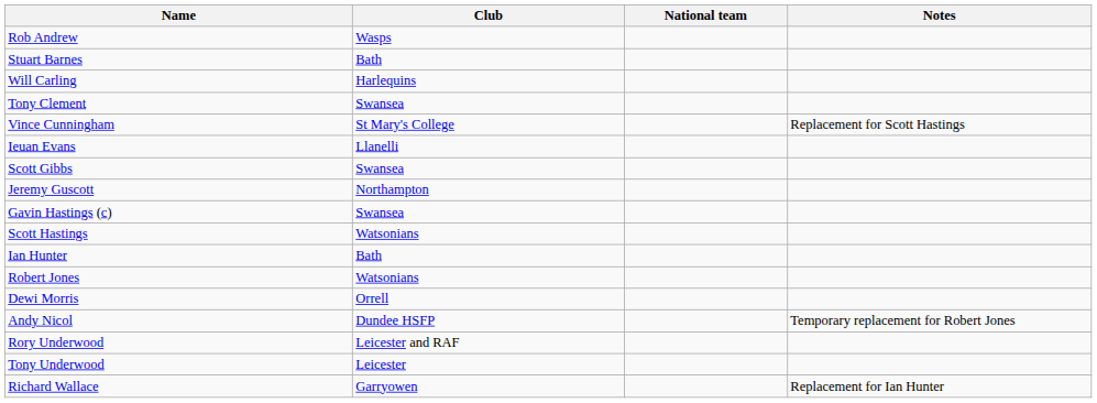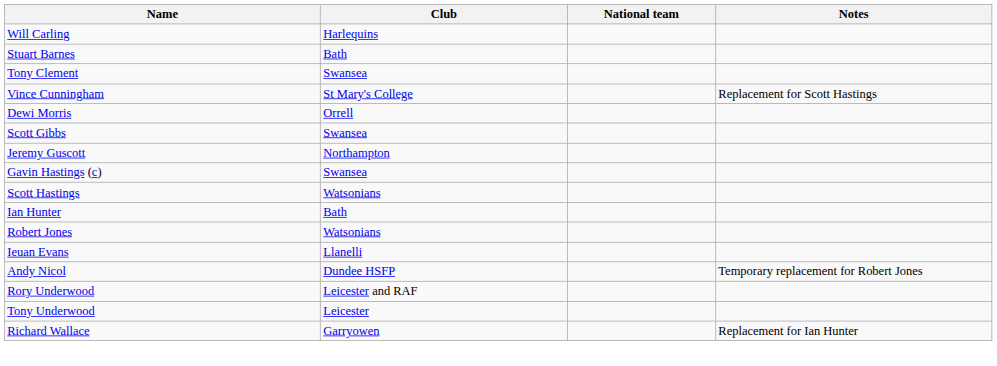- row: Rob Andrew | Wasps
rows swapped: Stuart Barnes <-> Will Carling
rows swapped: Ieuan Evans <-> Dewi Morris
